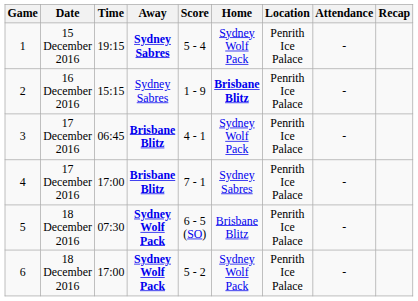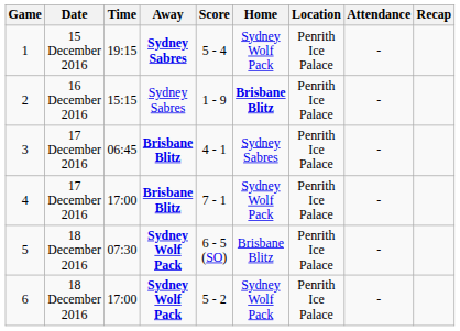3 | Home: Sydney Wolf Pack -> Sydney Sabres
4 | Home: Sydney Sabres -> Sydney Wolf Pack
